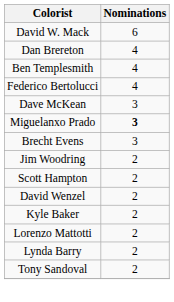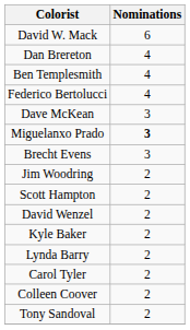- row: Lorenzo Mattotti | 2
+ row: Carol Tyler | 2
+ row: Colleen Coover | 2
